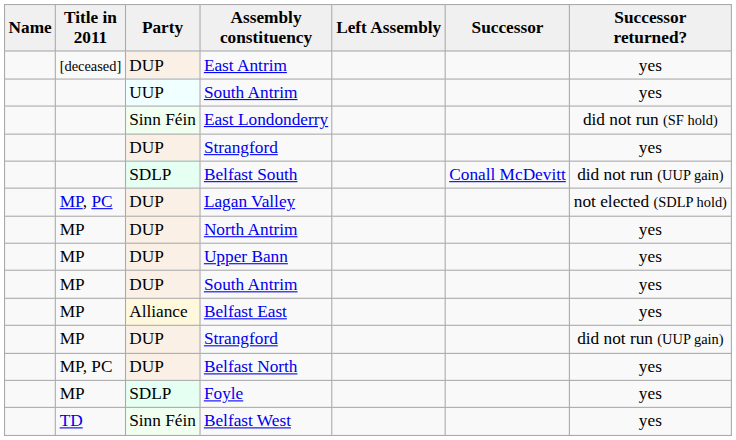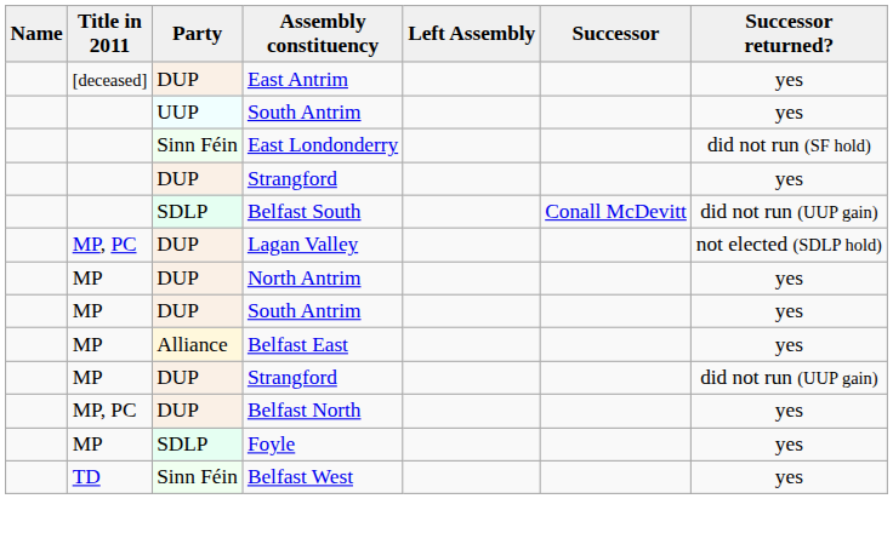- row: MP | DUP | Upper Bann | yes
